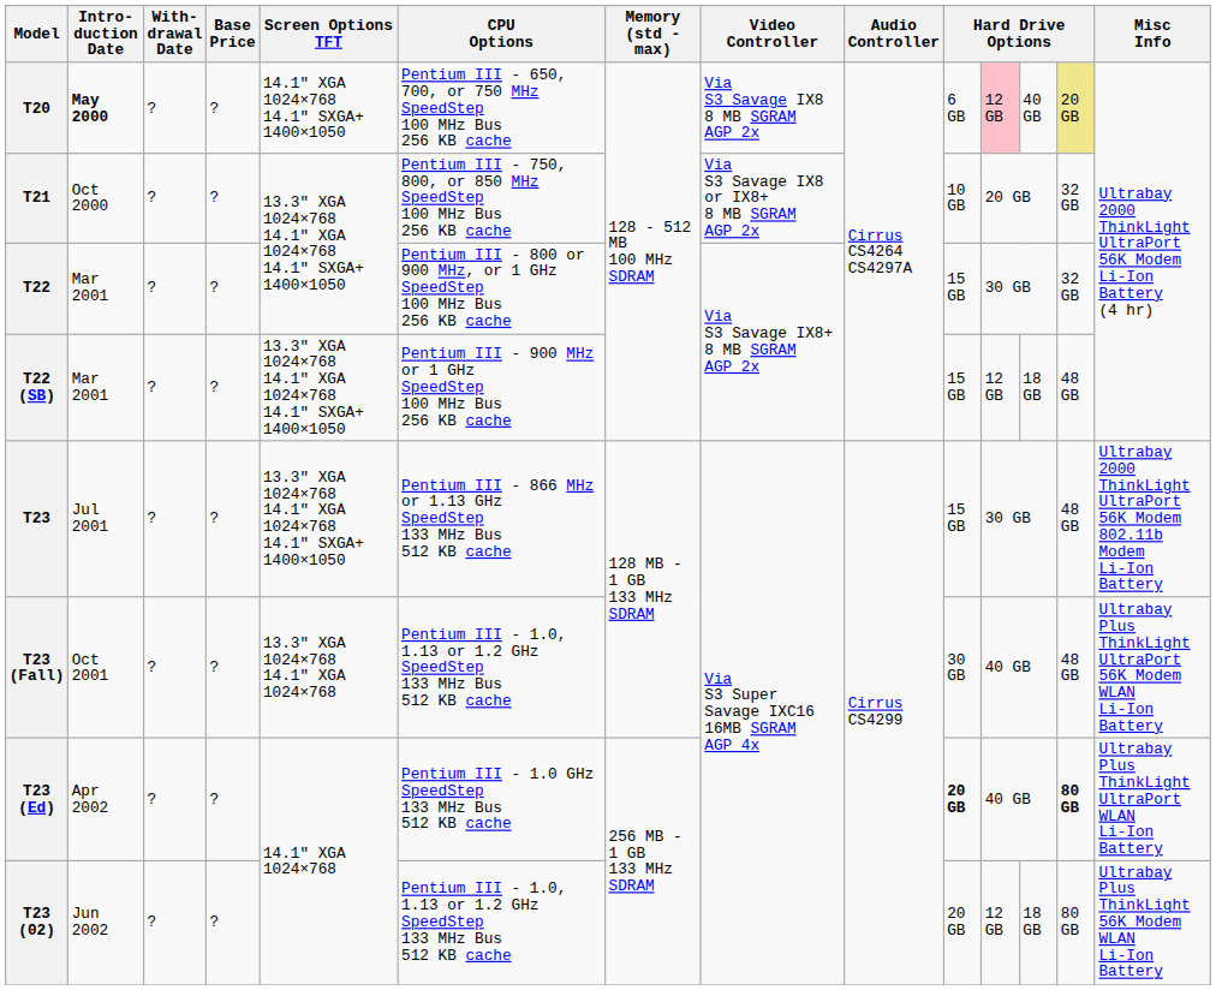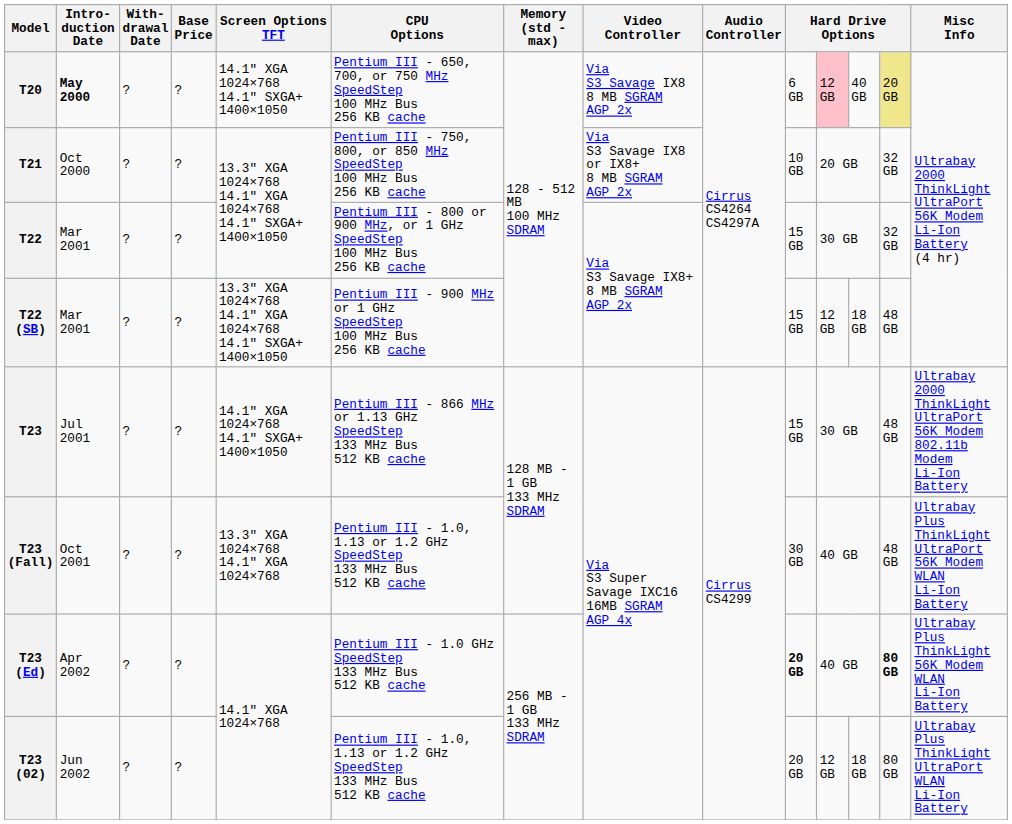T23 | Screen Options TFT: 13.3" XGA 1024×768 14.1" XGA 1024×768 14.1" SXGA+ 1400×1050 -> 14.1" XGA 1024×768 14.1" SXGA+ 1400×1050
T23 (Ed) | Misc Info: Ultrabay Plus ThinkLight UltraPort WLAN Li-Ion Battery -> Ultrabay Plus ThinkLight 56K Modem WLAN Li-Ion Battery
T23 (02) | Misc Info: Ultrabay Plus ThinkLight 56K Modem WLAN Li-Ion Battery -> Ultrabay Plus ThinkLight UltraPort WLAN Li-Ion Battery
